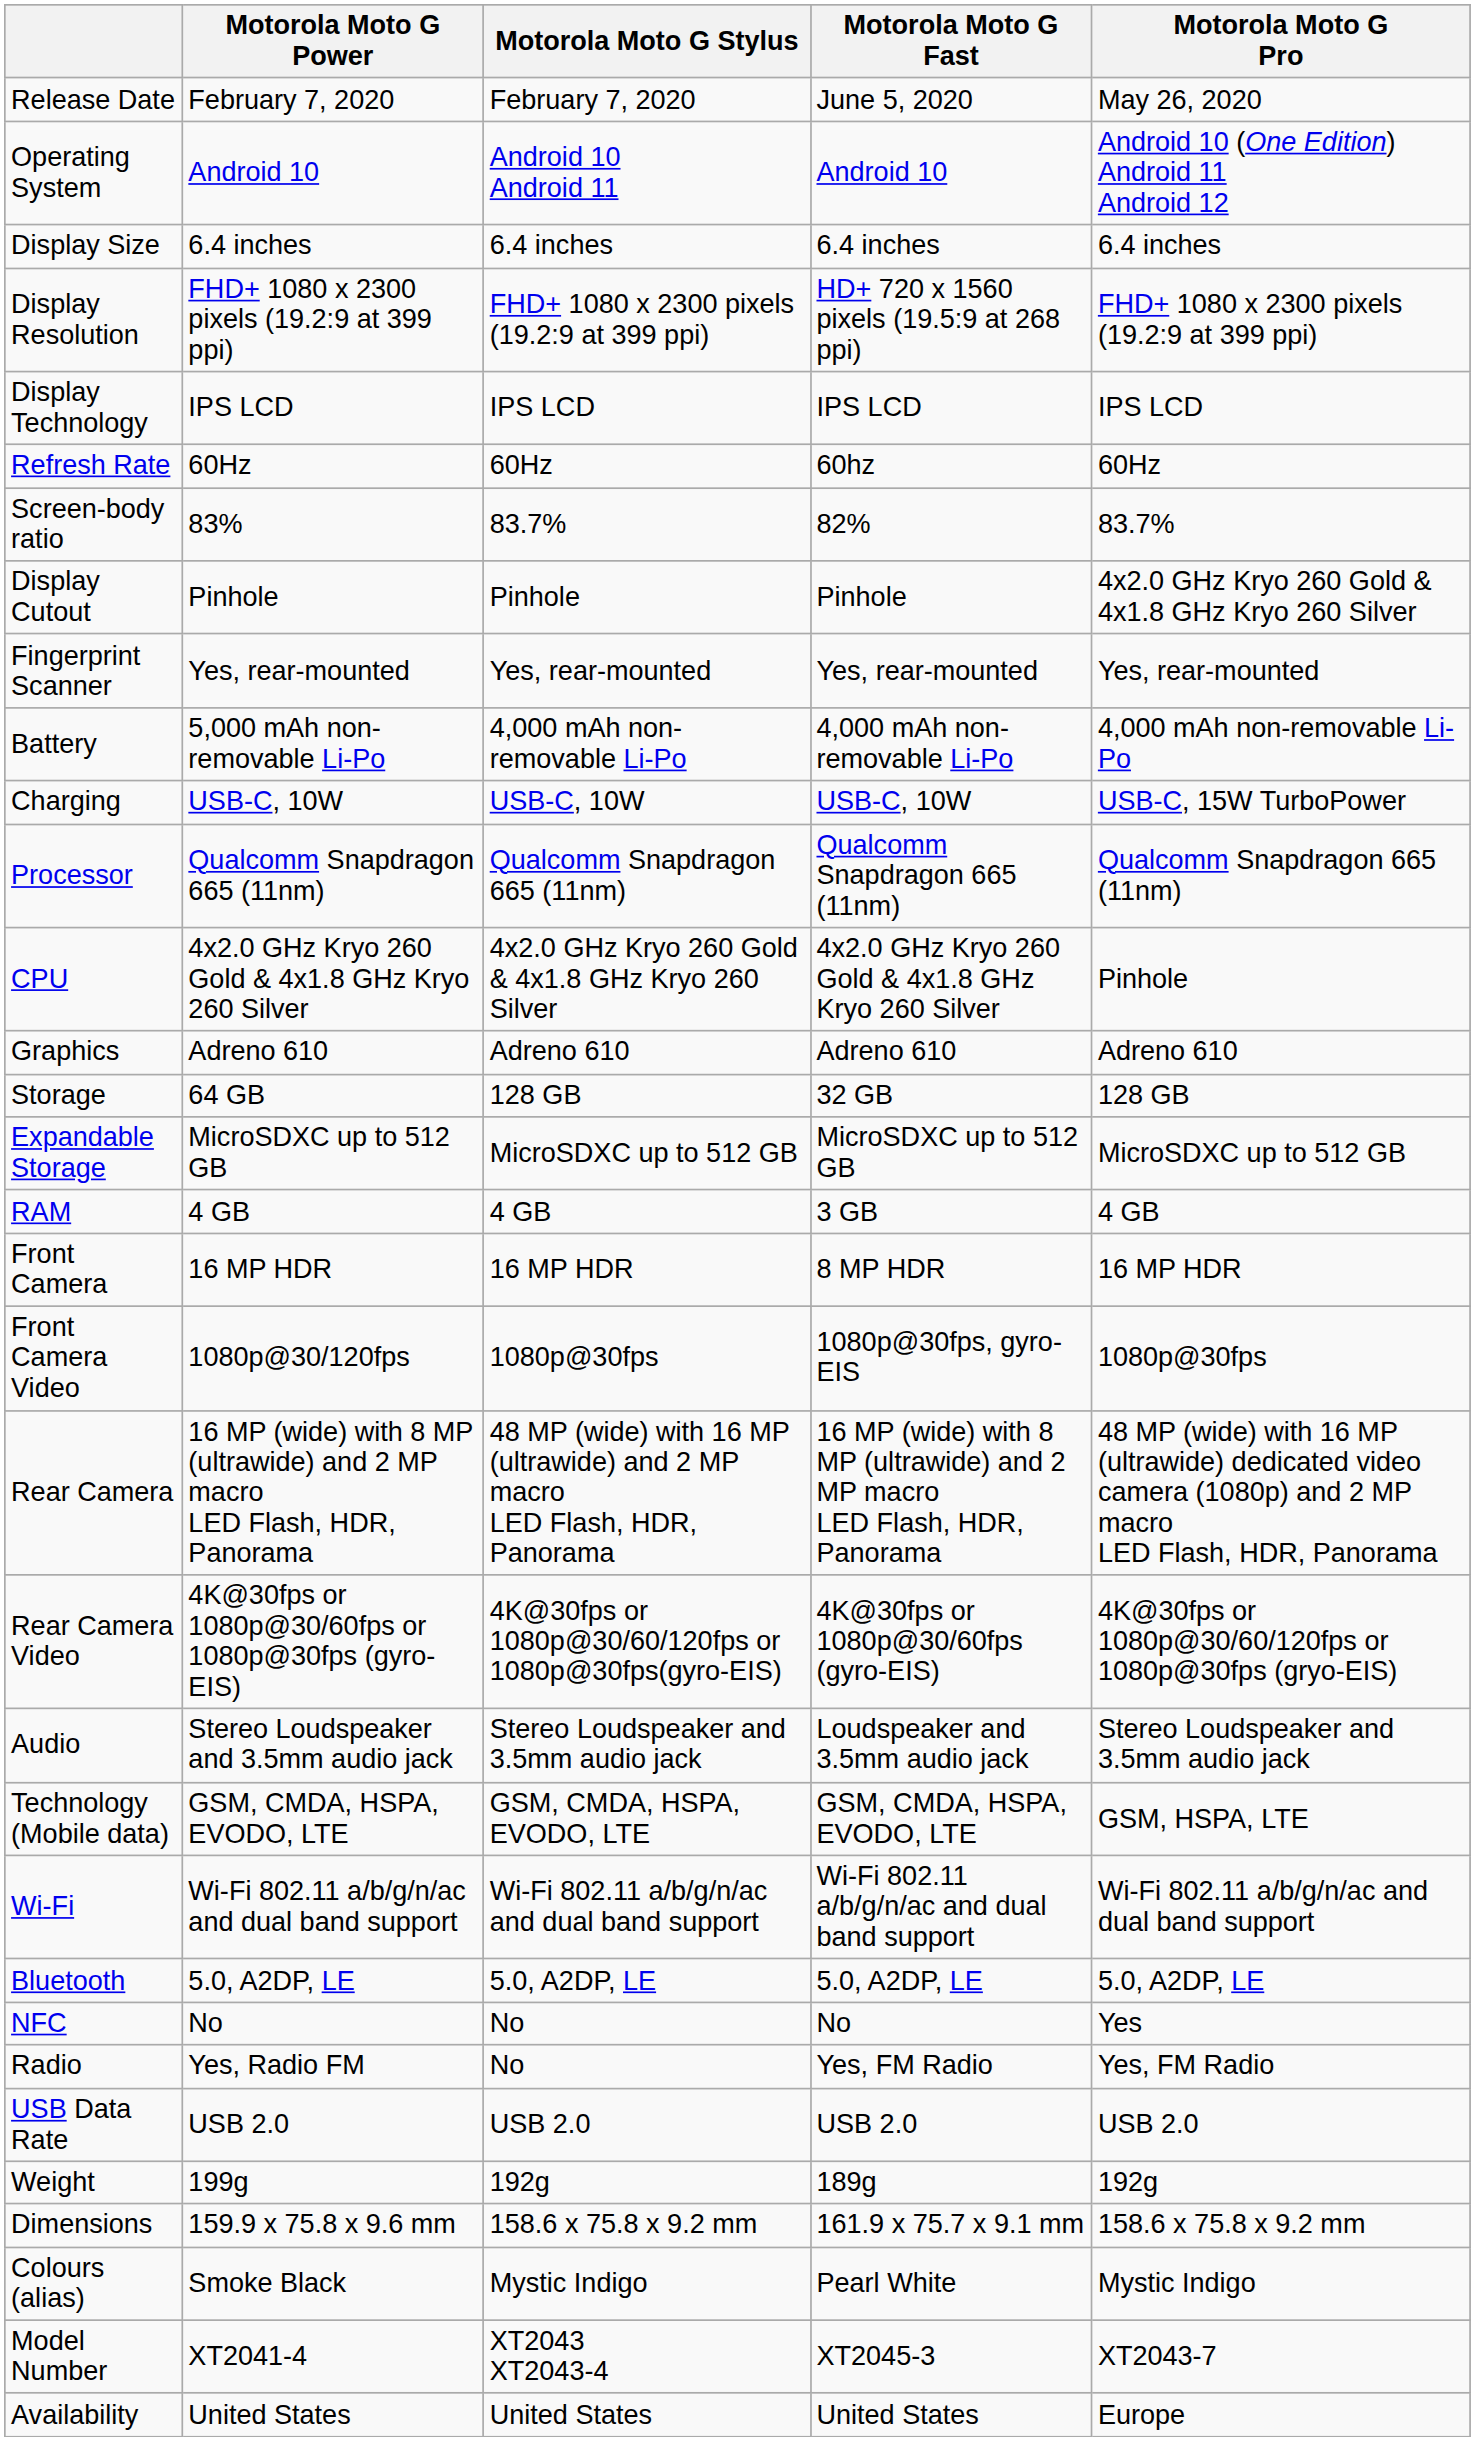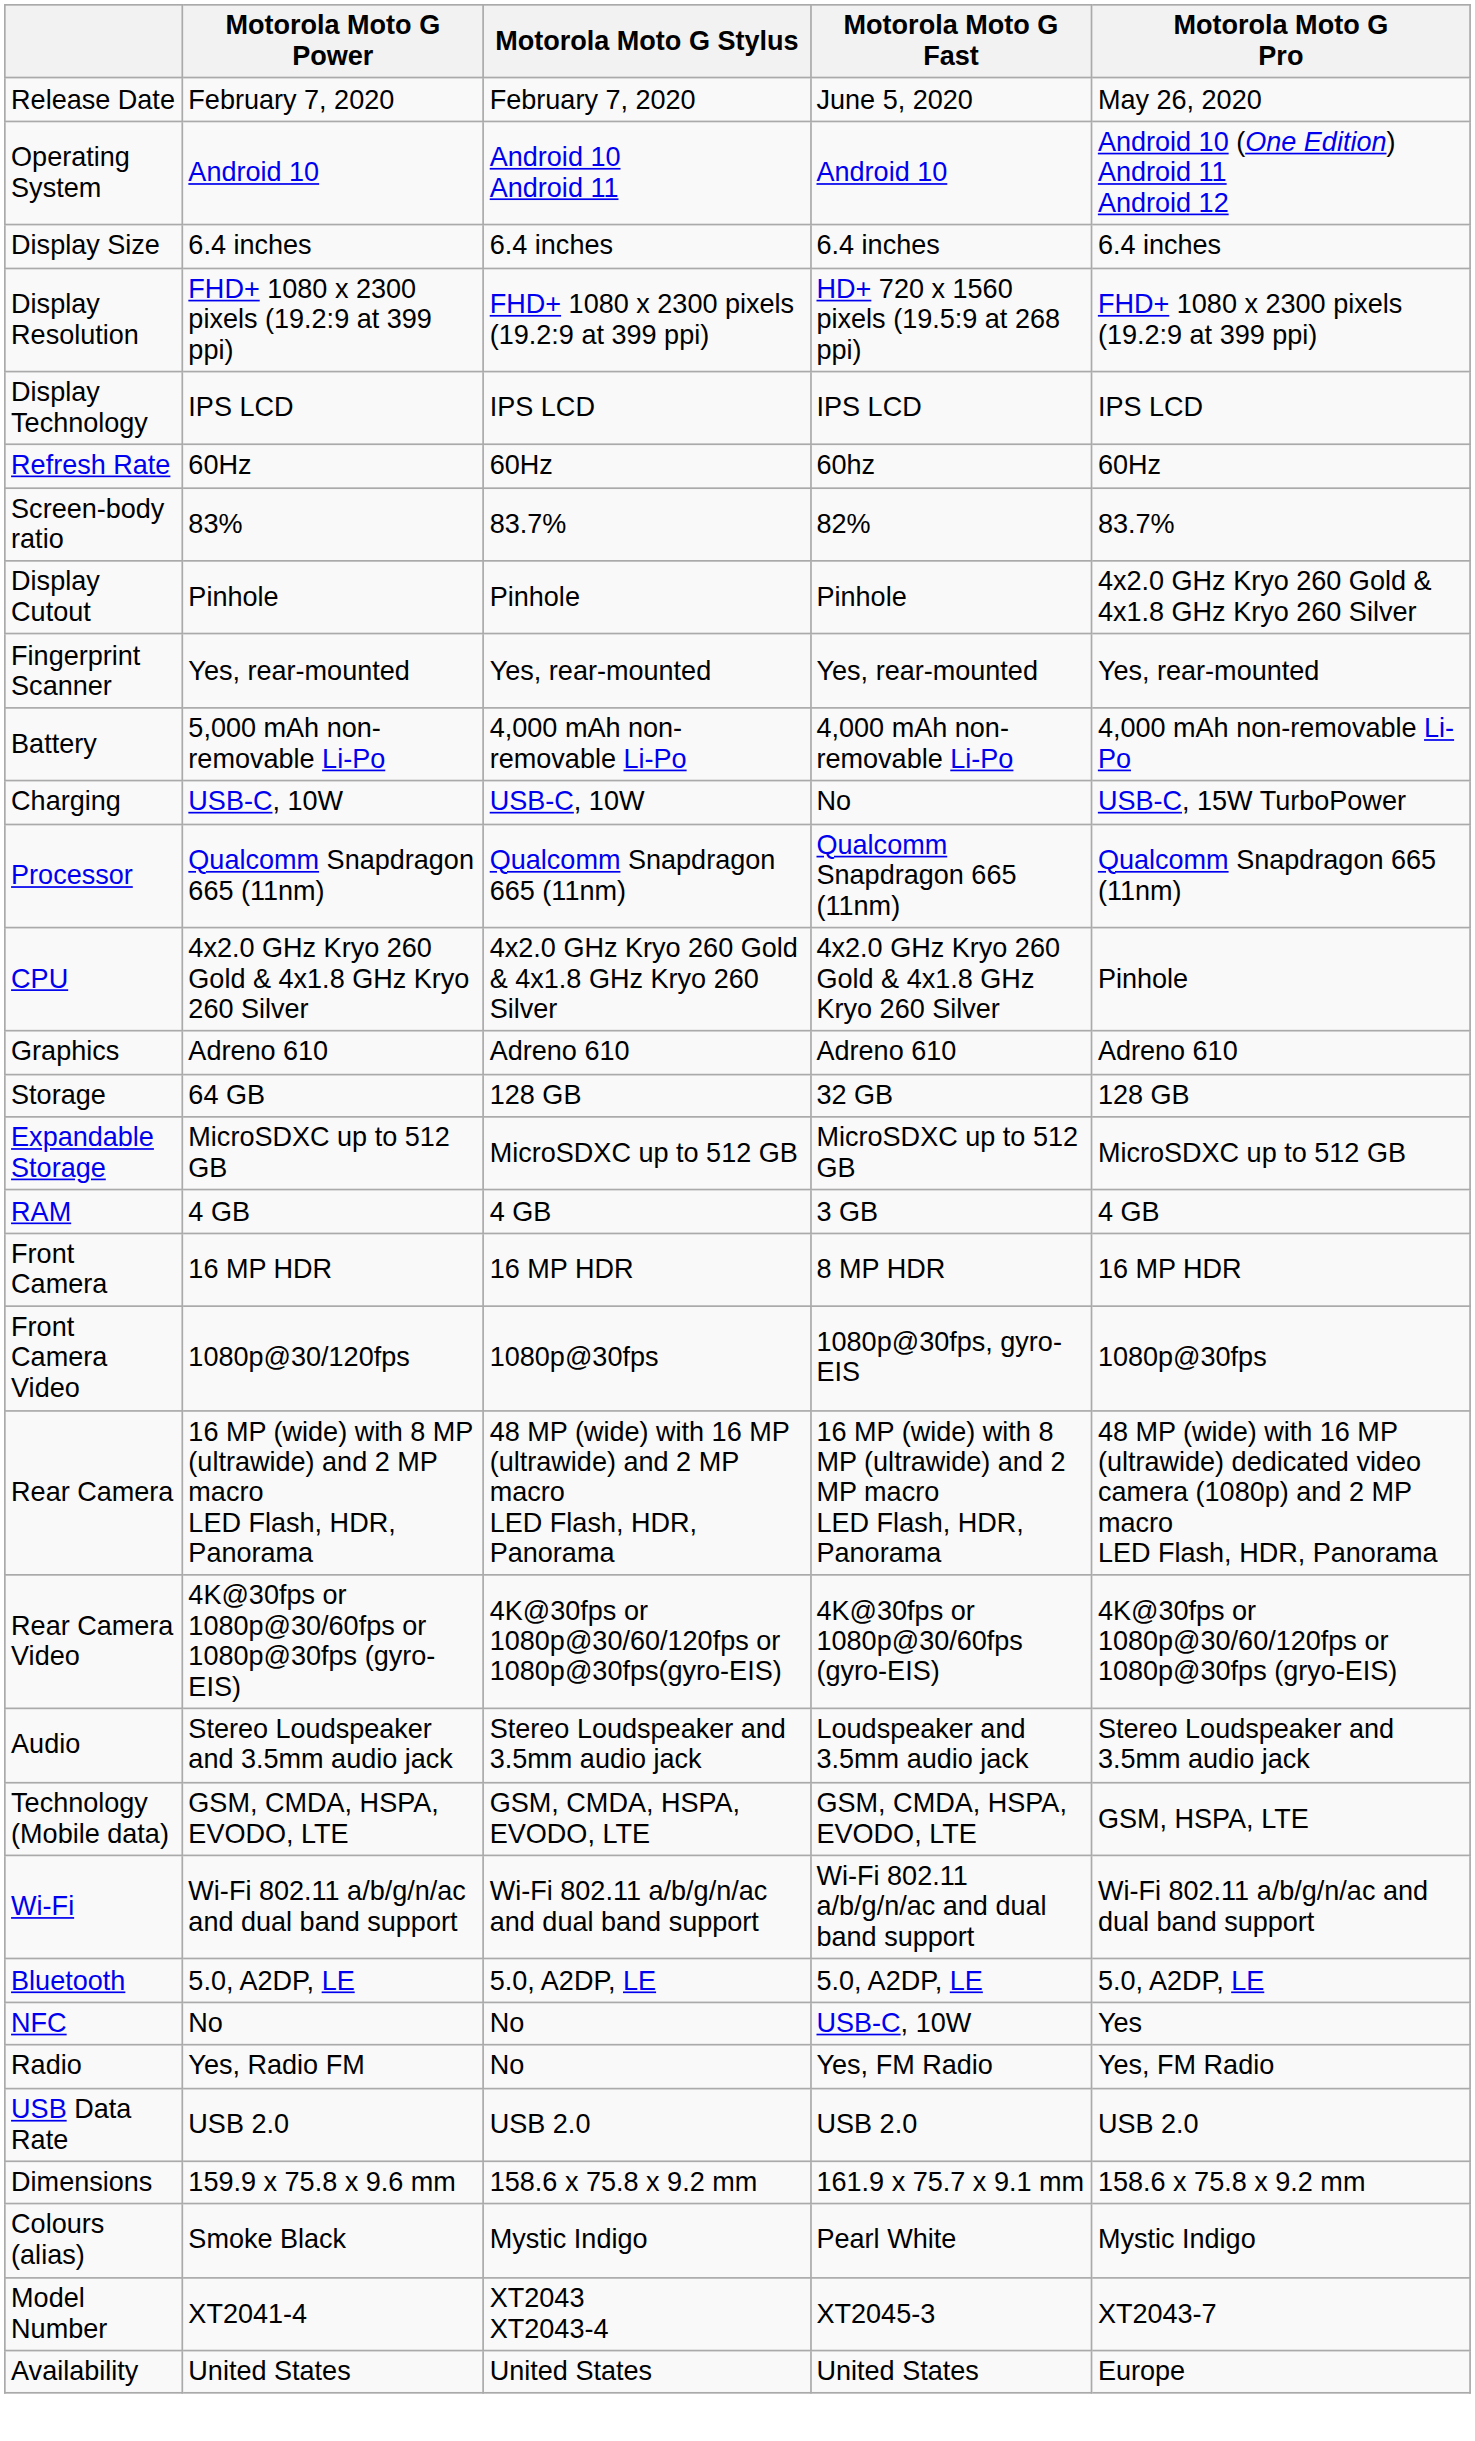Charging | Motorola Moto G Fast: USB-C, 10W -> No
NFC | Motorola Moto G Fast: No -> USB-C, 10W
- row: Weight | 199g | 192g | 189g | 192g
